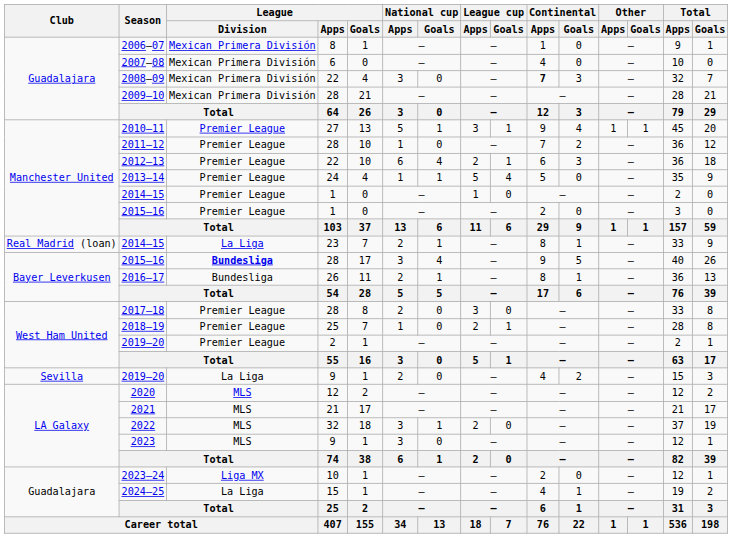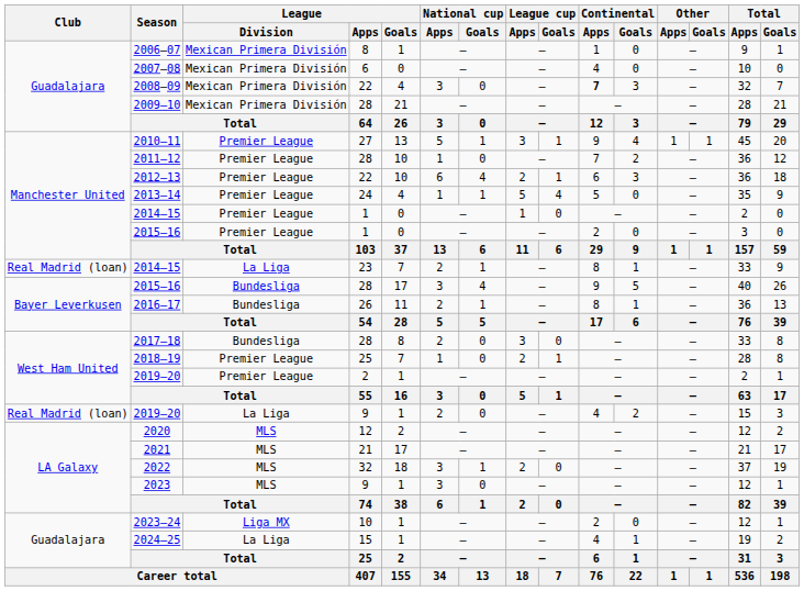2015–16 / 28 | League / Division: bold -> normal
2017–18 | League / Division: Premier League -> Bundesliga
2019–20 / 9 | Club: Sevilla -> Real Madrid (loan)
